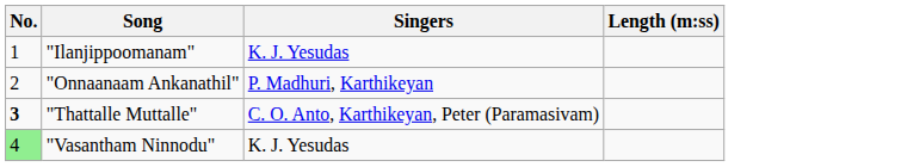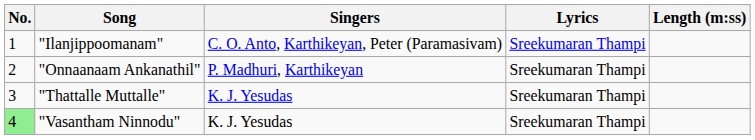+ column: Lyrics | Sreekumaran Thampi | Sreekumaran Thampi | Sreekumaran Thampi | Sreekumaran Thampi
"Ilanjippoomanam" | Singers: K. J. Yesudas -> C. O. Anto, Karthikeyan, Peter (Paramasivam)
"Thattalle Muttalle" | No.: bold -> normal
"Thattalle Muttalle" | Singers: C. O. Anto, Karthikeyan, Peter (Paramasivam) -> K. J. Yesudas
